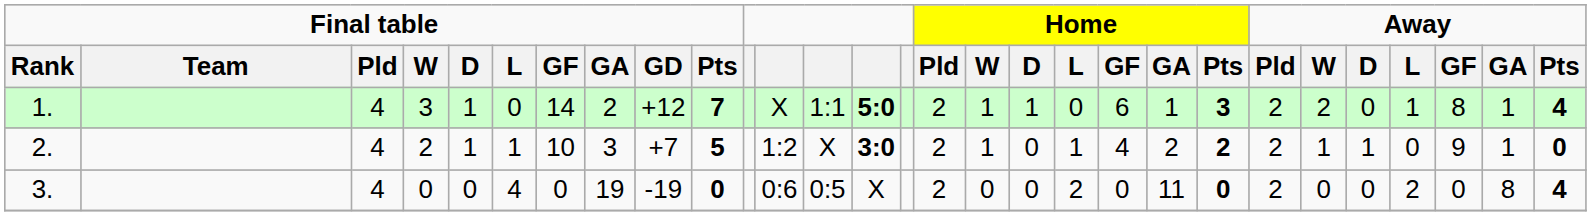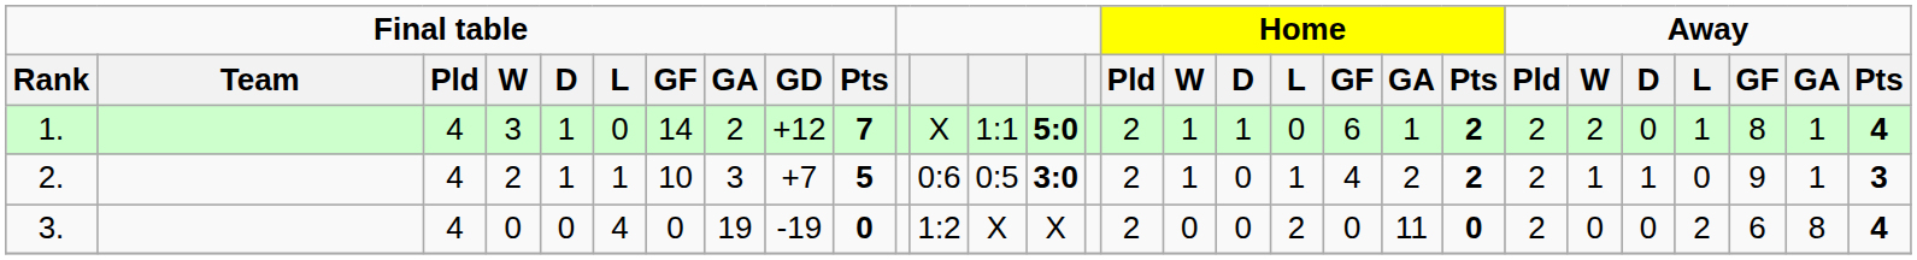1. | Home / Pts: 3 -> 2
2. | column 12: 1:2 -> 0:6
2. | column 13: X -> 0:5
2. | Away / Pts: 0 -> 3
3. | column 12: 0:6 -> 1:2
3. | column 13: 0:5 -> X
3. | Away / GF: 0 -> 6
